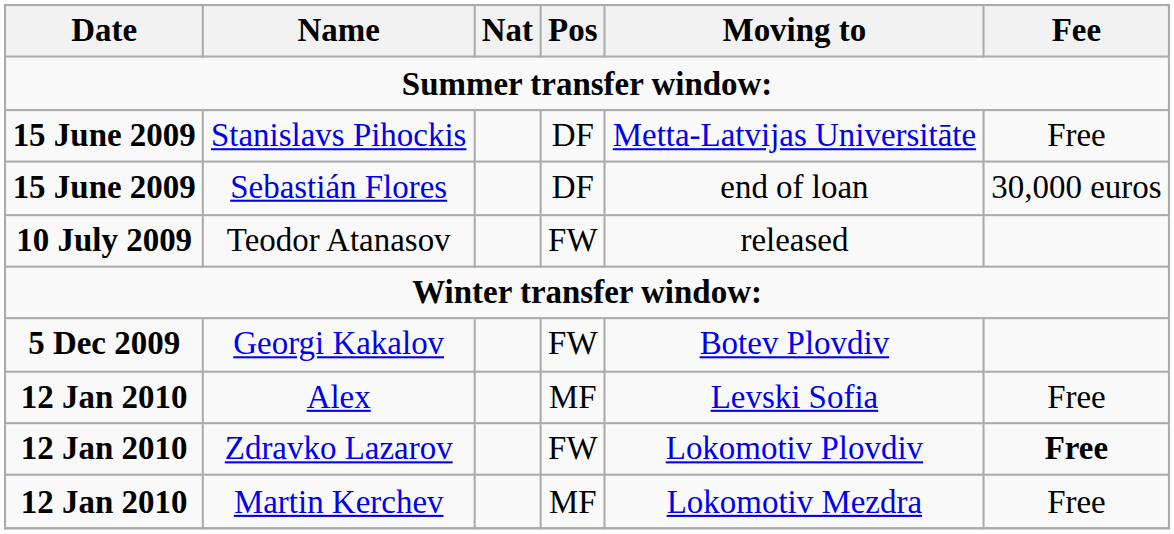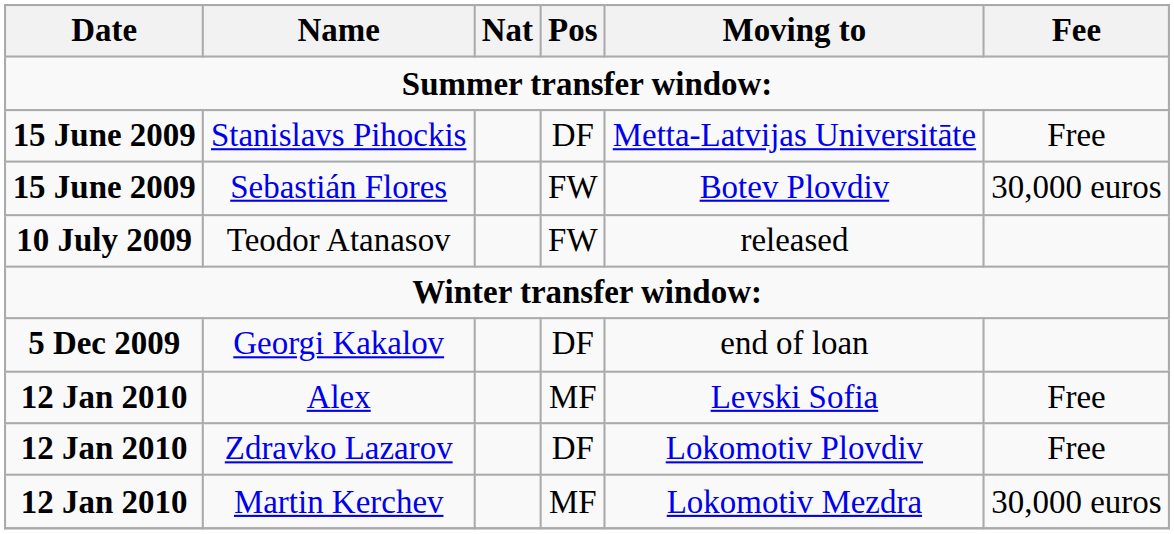Sebastián Flores | Pos: DF -> FW
Sebastián Flores | Moving to: end of loan -> Botev Plovdiv
Georgi Kakalov | Pos: FW -> DF
Georgi Kakalov | Moving to: Botev Plovdiv -> end of loan
Zdravko Lazarov | Pos: FW -> DF
Zdravko Lazarov | Fee: bold -> normal
Martin Kerchev | Fee: Free -> 30,000 euros
